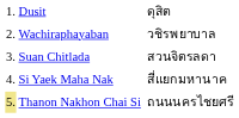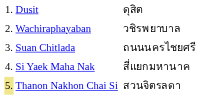Suan Chitlada | column 3: สวนจิตรลดา -> ถนนนครไชยศรี
Thanon Nakhon Chai Si | column 3: ถนนนครไชยศรี -> สวนจิตรลดา
